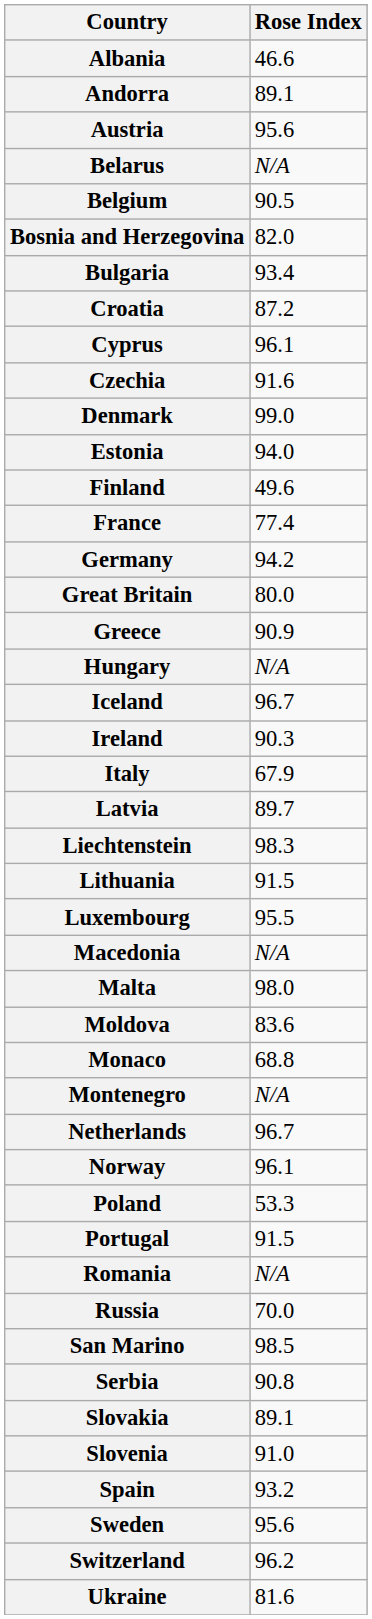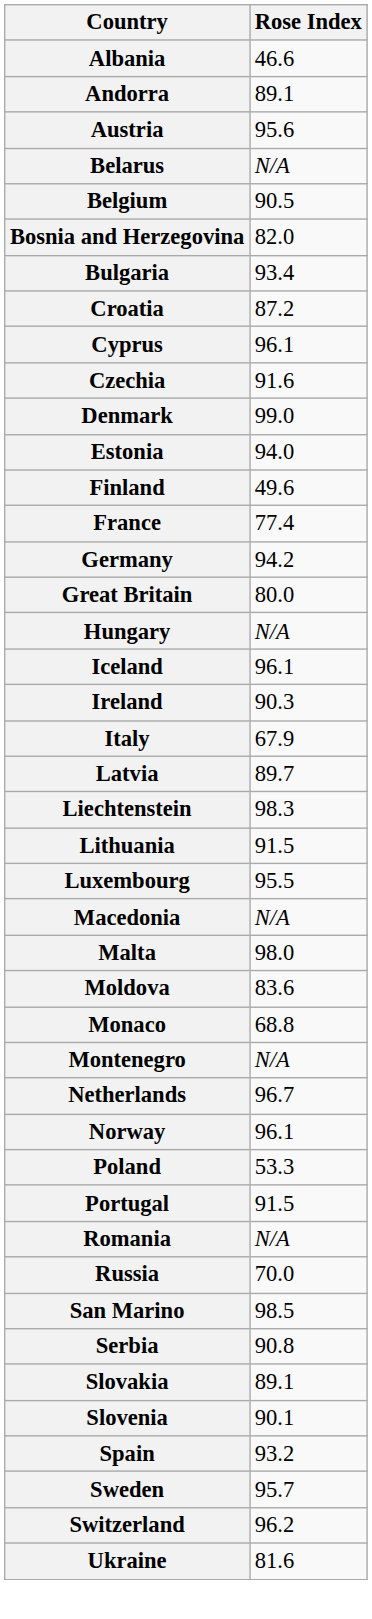- row: Greece | 90.9
Iceland | Rose Index: 96.7 -> 96.1
Slovenia | Rose Index: 91.0 -> 90.1
Sweden | Rose Index: 95.6 -> 95.7
